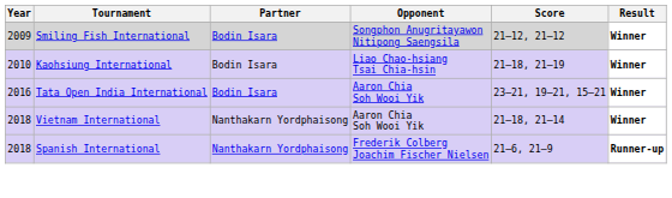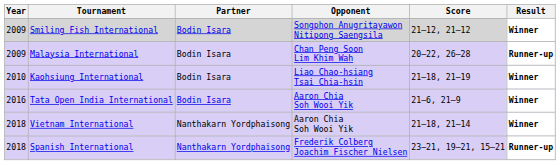+ row: 2009 | Malaysia International | Bodin Isara | Chan Peng Soon Lim Khim Wah | 20–22, 26–28 | Runner-up
Tata Open India International | Score: 23–21, 19–21, 15–21 -> 21–6, 21–9
Spanish International | Score: 21–6, 21–9 -> 23–21, 19–21, 15–21
